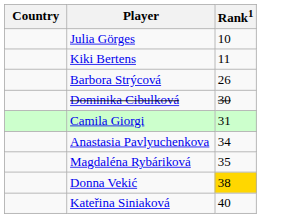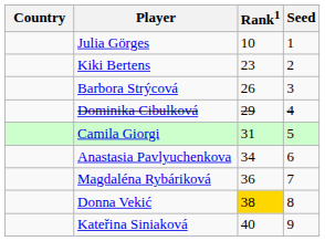+ column: Seed | 1 | 2 | 3 | 4 | 5 | 6 | 7 | 8 | 9
Kiki Bertens | Rank1: 11 -> 23
Dominika Cibulková | Rank1: 30 -> 29
Magdaléna Rybáriková | Rank1: 35 -> 36
